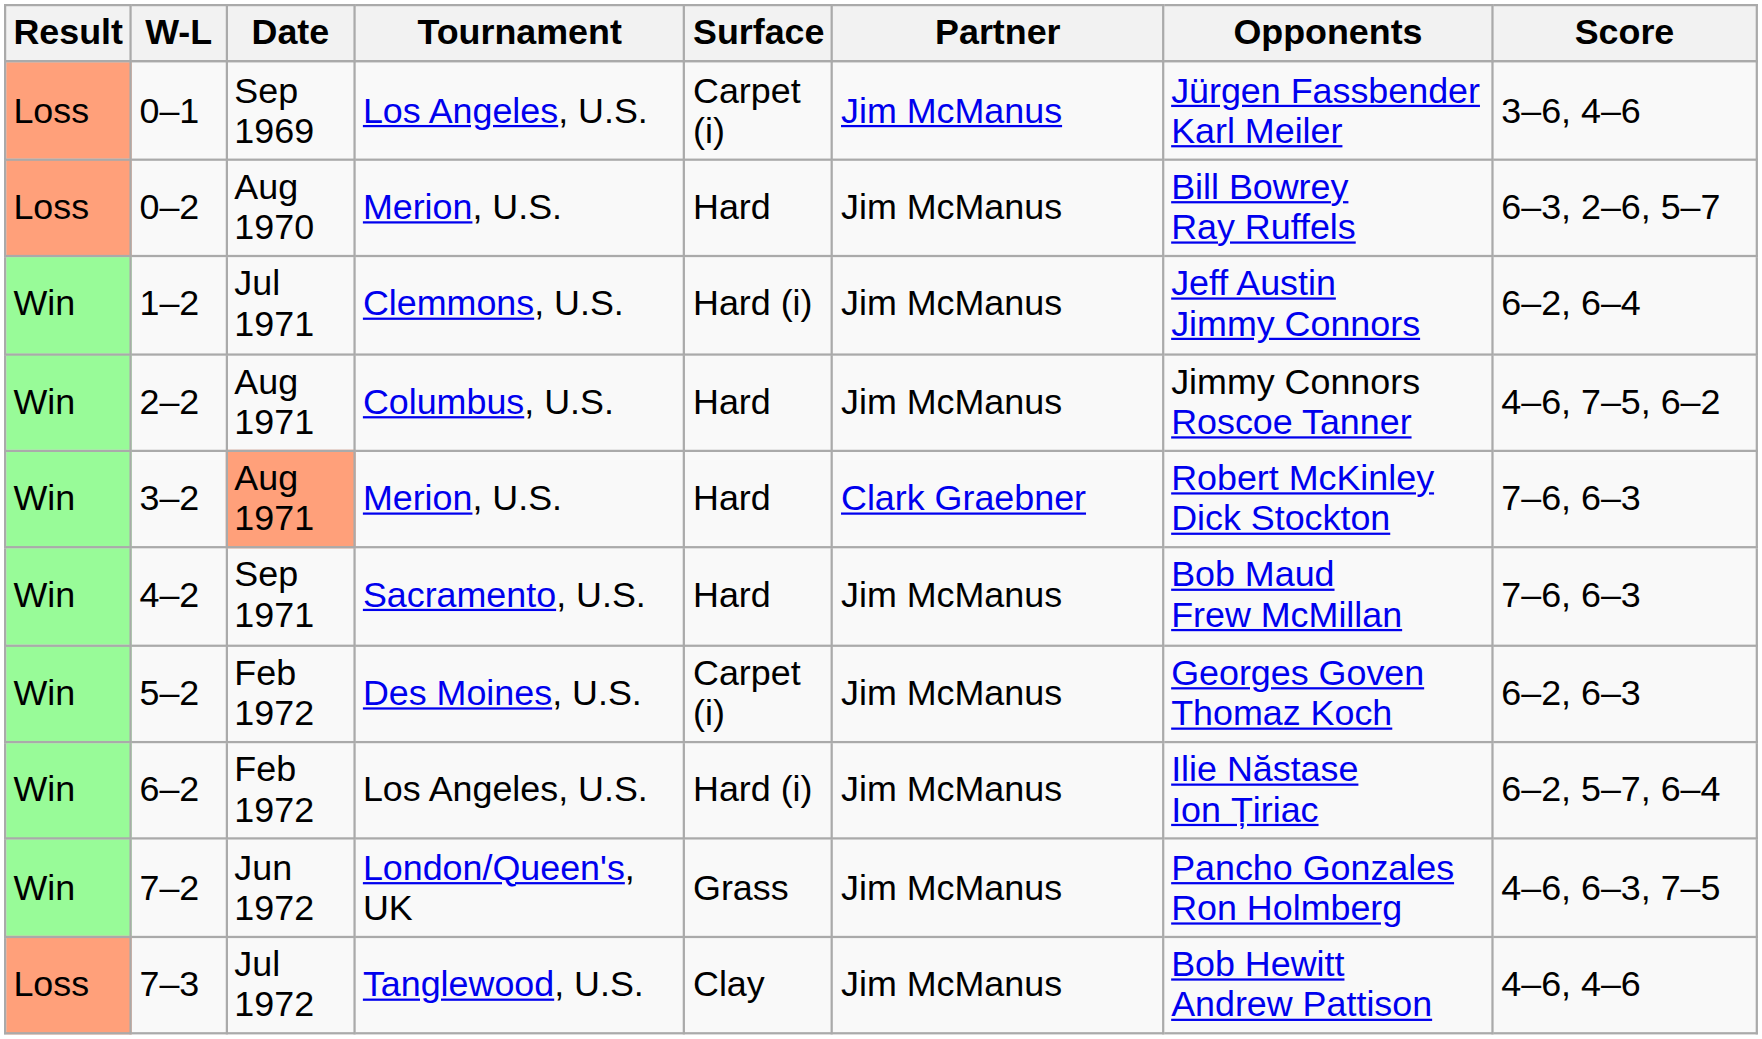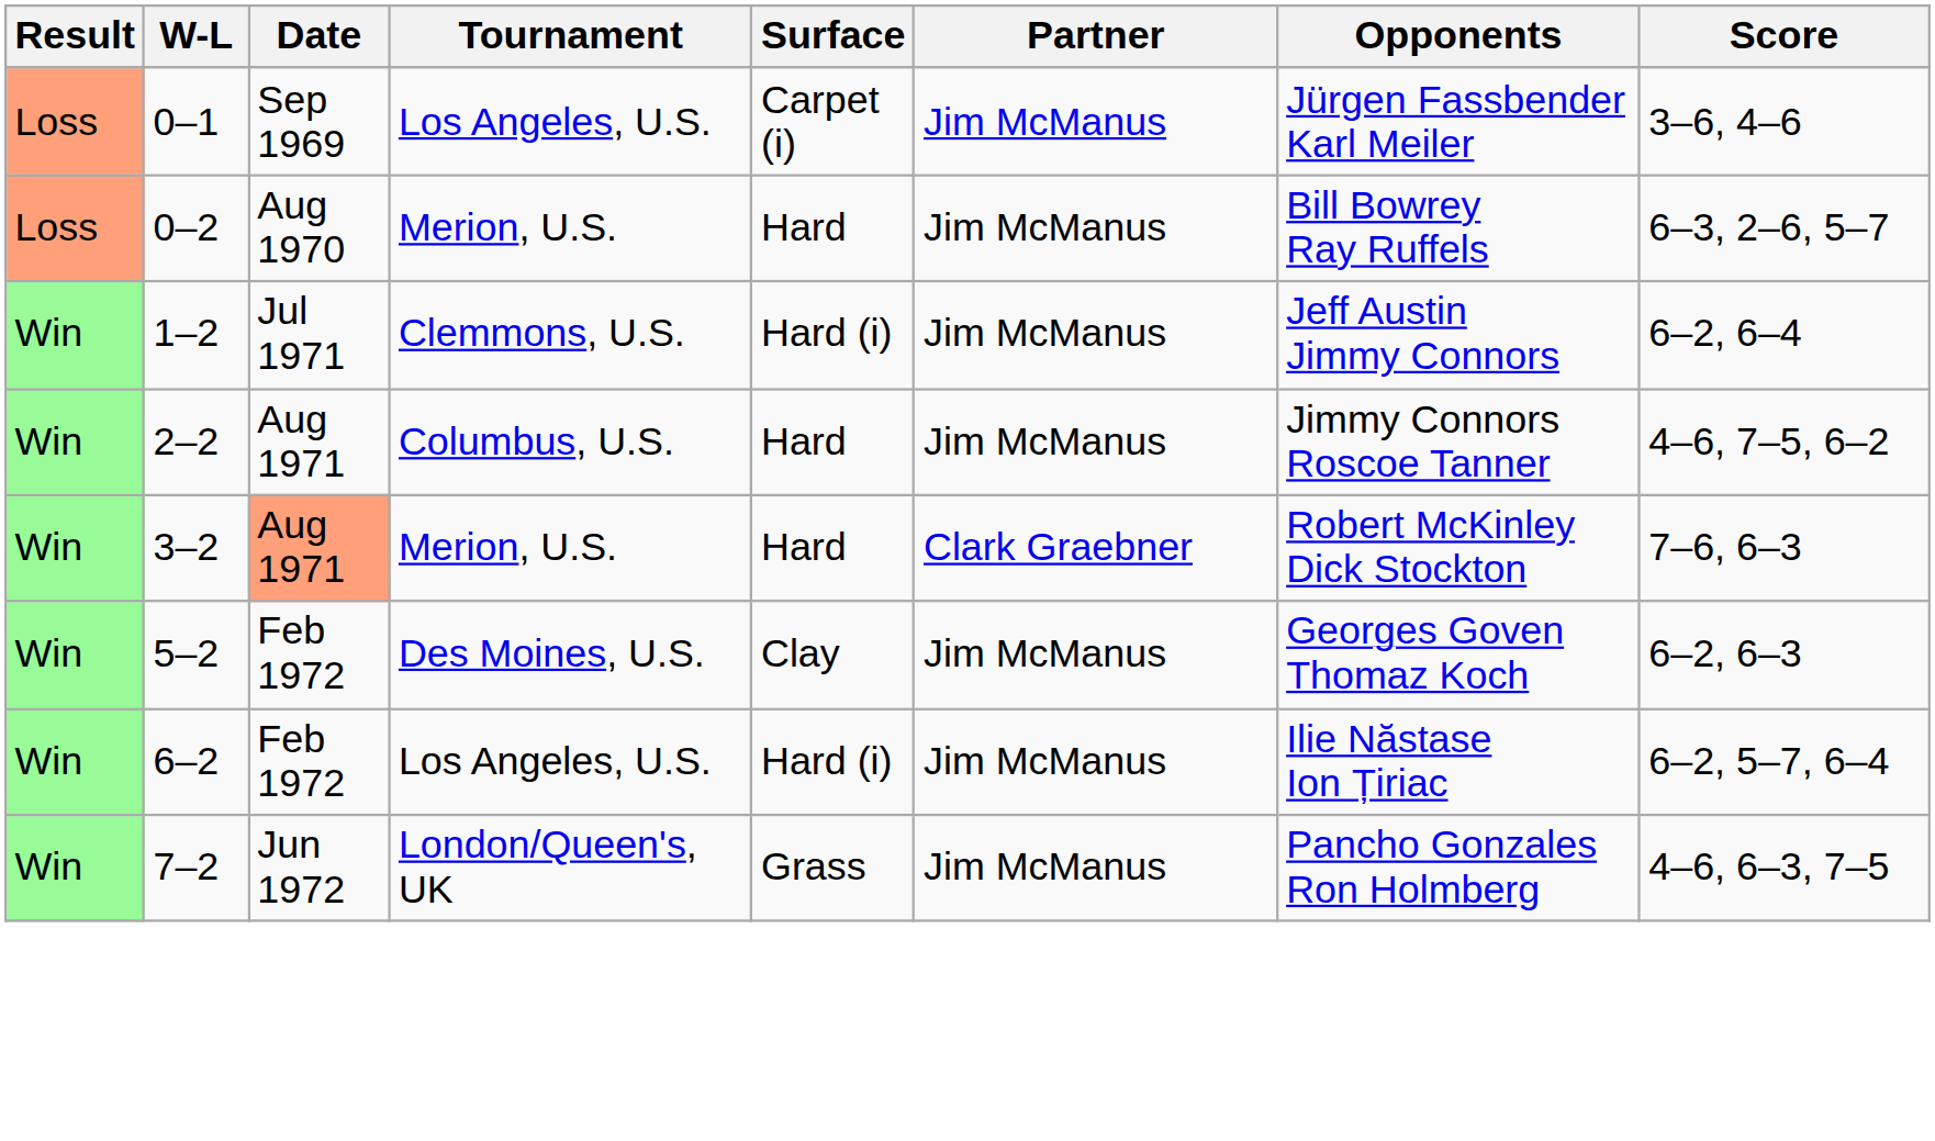- row: Win | 4–2 | Sep 1971 | Sacramento, U.S. | Hard | Jim McManus | Bob Maud Frew McMillan | 7–6, 6–3
5–2 | Surface: Carpet (i) -> Clay
- row: Loss | 7–3 | Jul 1972 | Tanglewood, U.S. | Clay | Jim McManus | Bob Hewitt Andrew Pattison | 4–6, 4–6
